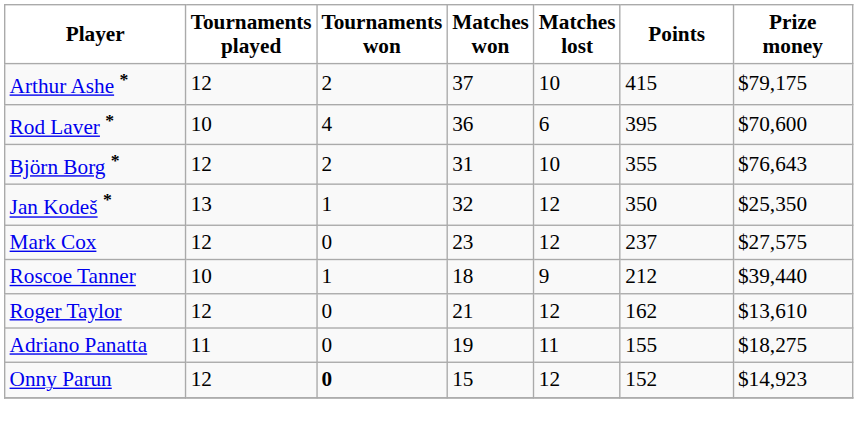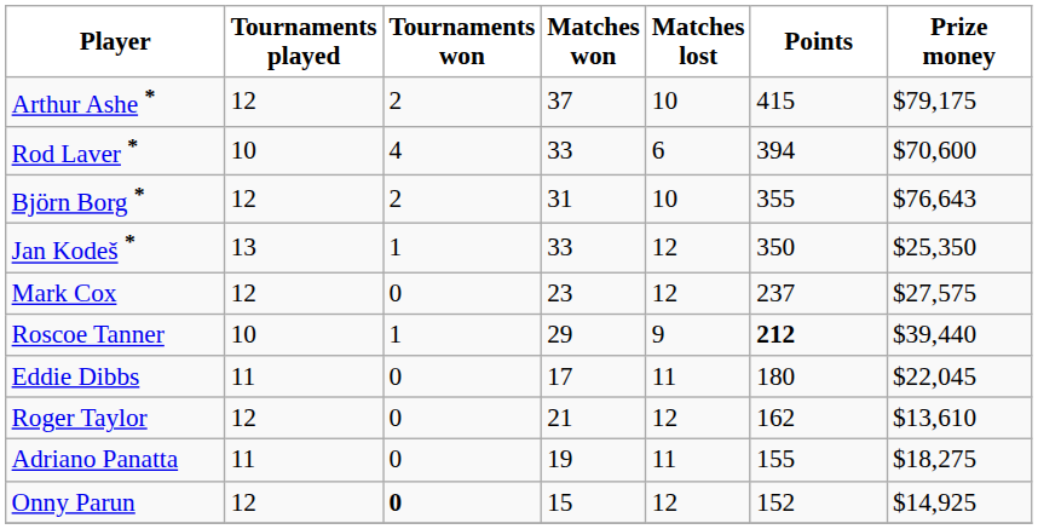Rod Laver * | Matches won: 36 -> 33
Rod Laver * | Points: 395 -> 394
Jan Kodeš * | Matches won: 32 -> 33
Roscoe Tanner | Matches won: 18 -> 29
Roscoe Tanner | Points: normal -> bold
+ row: Eddie Dibbs | 11 | 0 | 17 | 11 | 180 | $22,045
Onny Parun | Prize money: $14,923 -> $14,925
